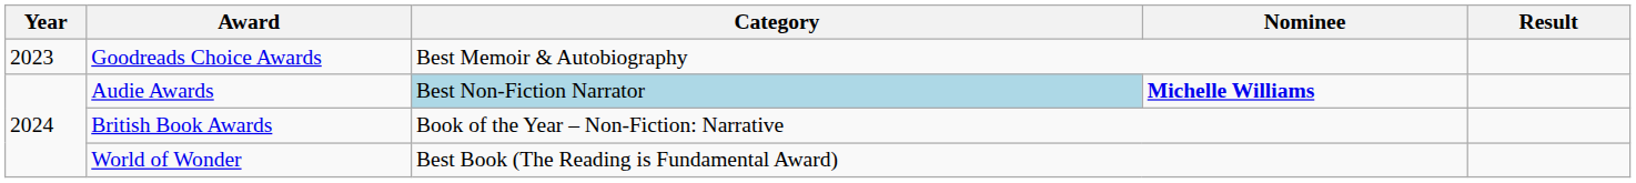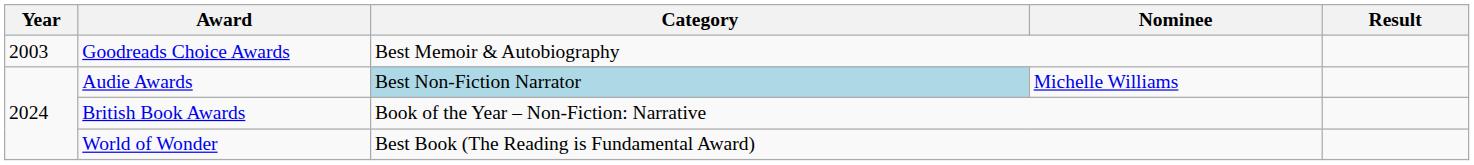Goodreads Choice Awards | Year: 2023 -> 2003
Audie Awards | Nominee: bold -> normal
